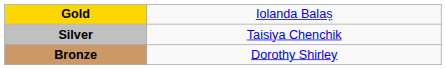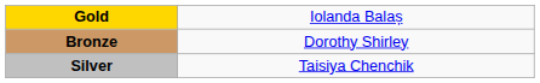rows swapped: Silver <-> Bronze
